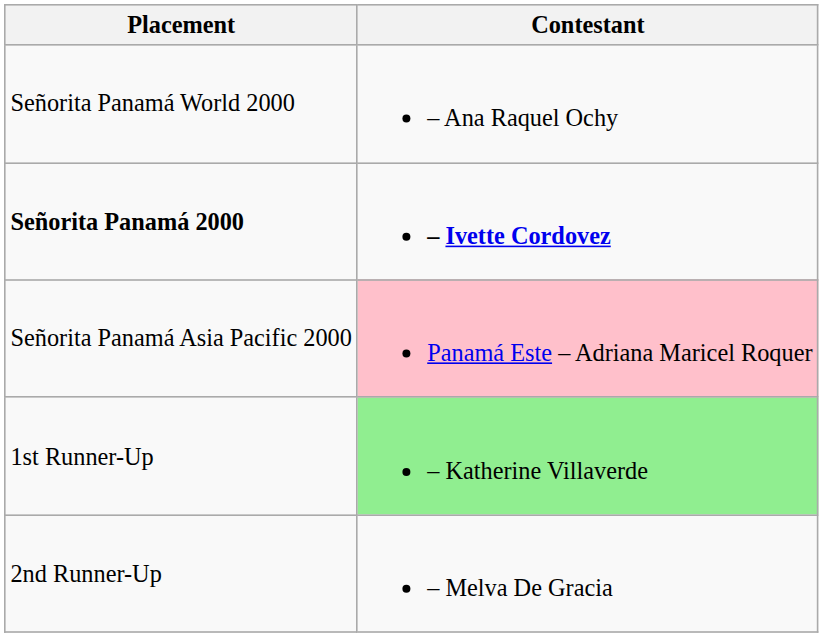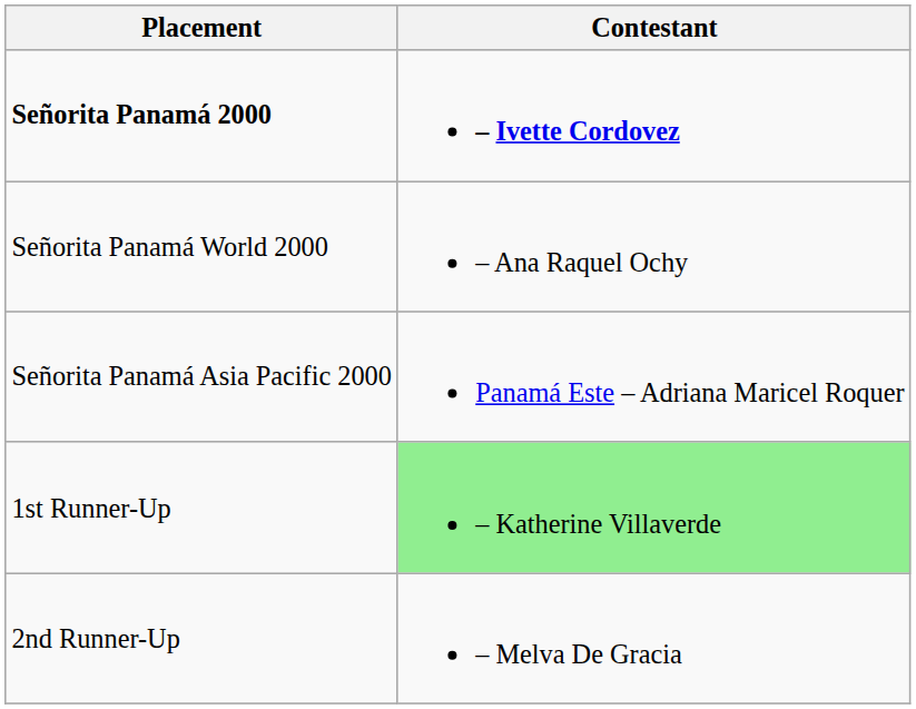rows swapped: Señorita Panamá 2000 <-> Señorita Panamá World 2000
Señorita Panamá Asia Pacific 2000 | Contestant: pink background -> no background
